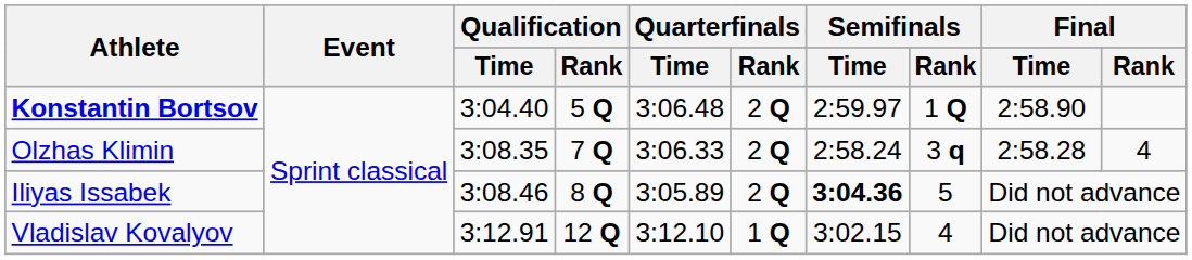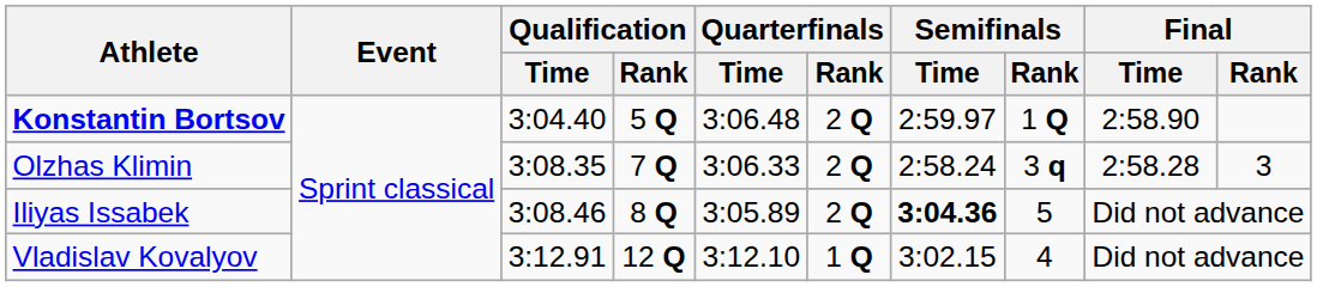Olzhas Klimin | Final / Rank: 4 -> 3
